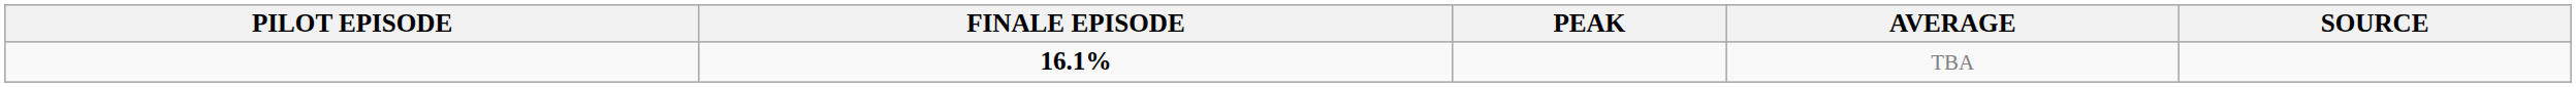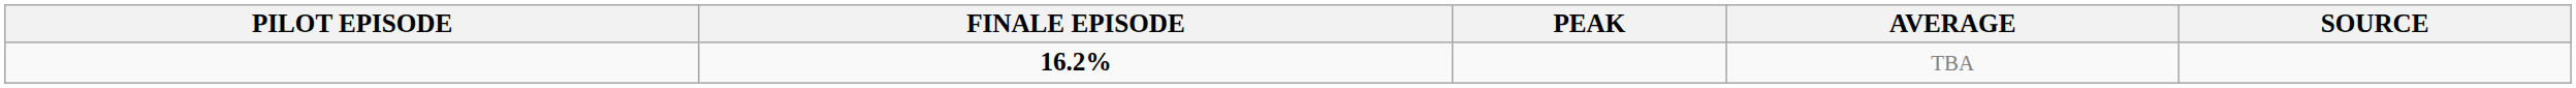TBA | FINALE EPISODE: 16.1% -> 16.2%
